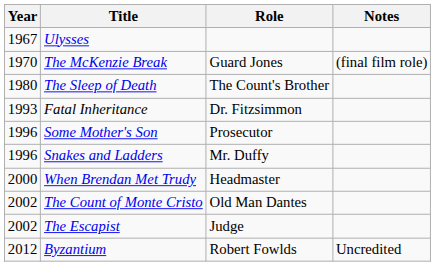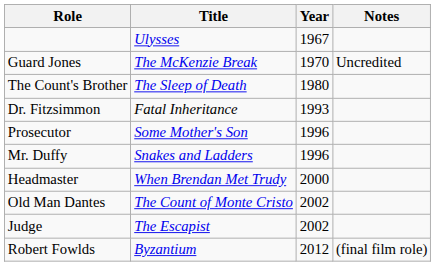columns swapped: Year <-> Role
The McKenzie Break | Notes: (final film role) -> Uncredited
Byzantium | Notes: Uncredited -> (final film role)
